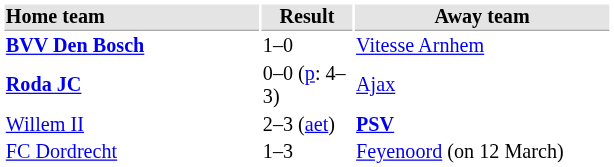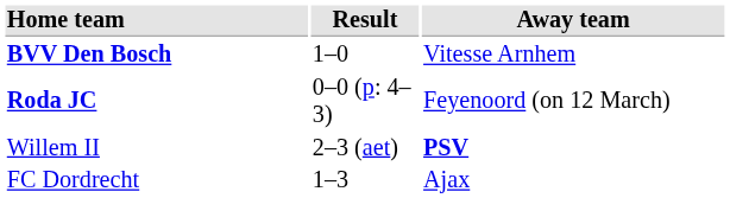Roda JC | Away team: Ajax -> Feyenoord (on 12 March)
FC Dordrecht | Away team: Feyenoord (on 12 March) -> Ajax
